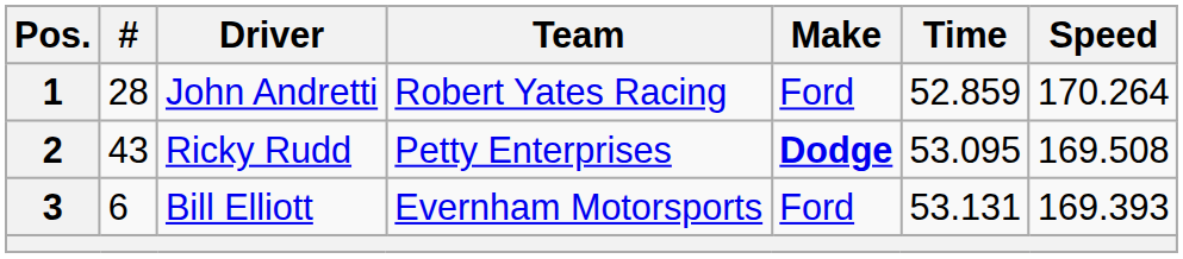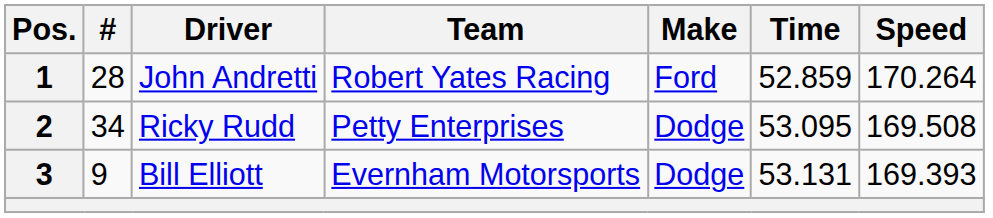2 | #: 43 -> 34
2 | Make: bold -> normal
3 | #: 6 -> 9
3 | Make: Ford -> Dodge
